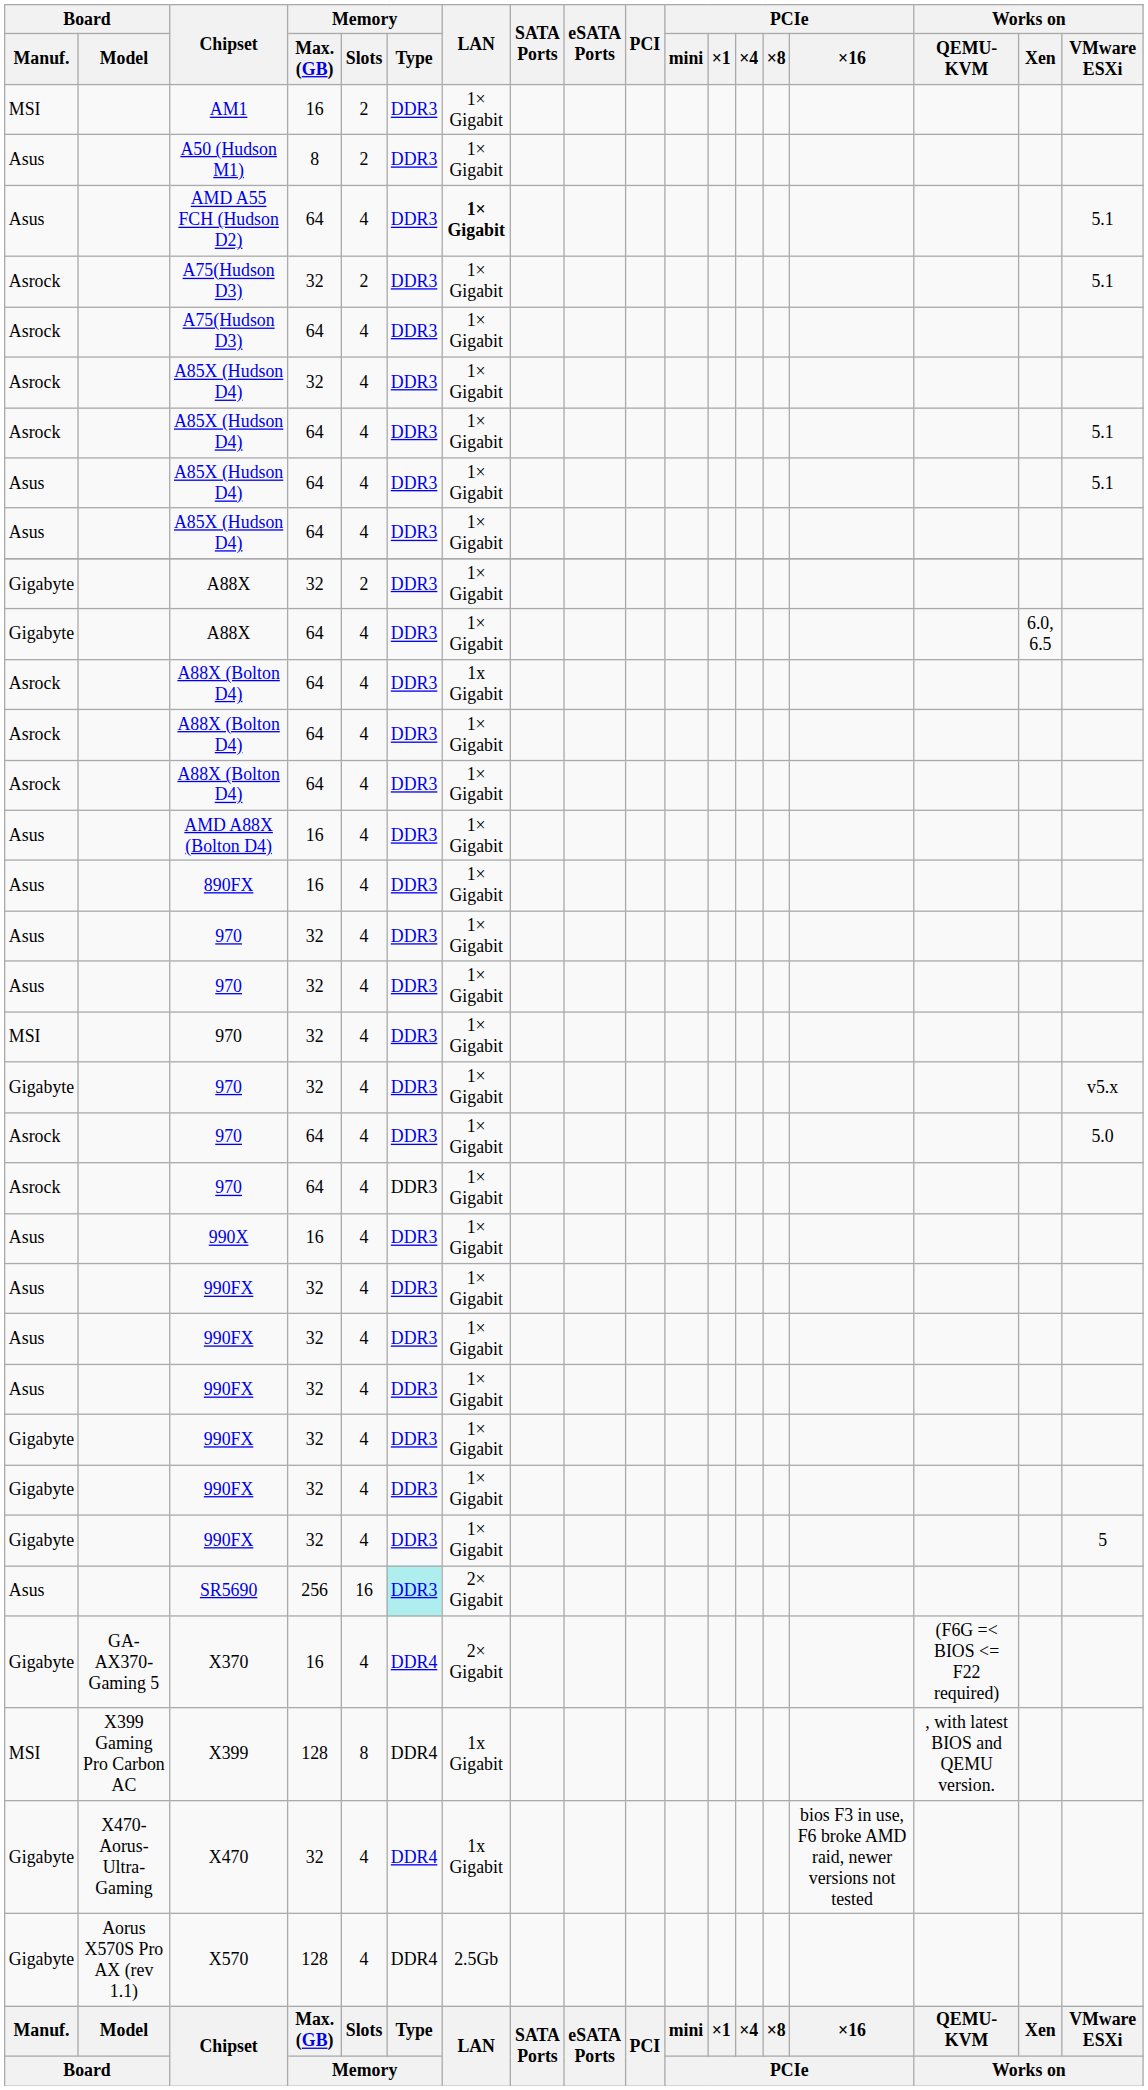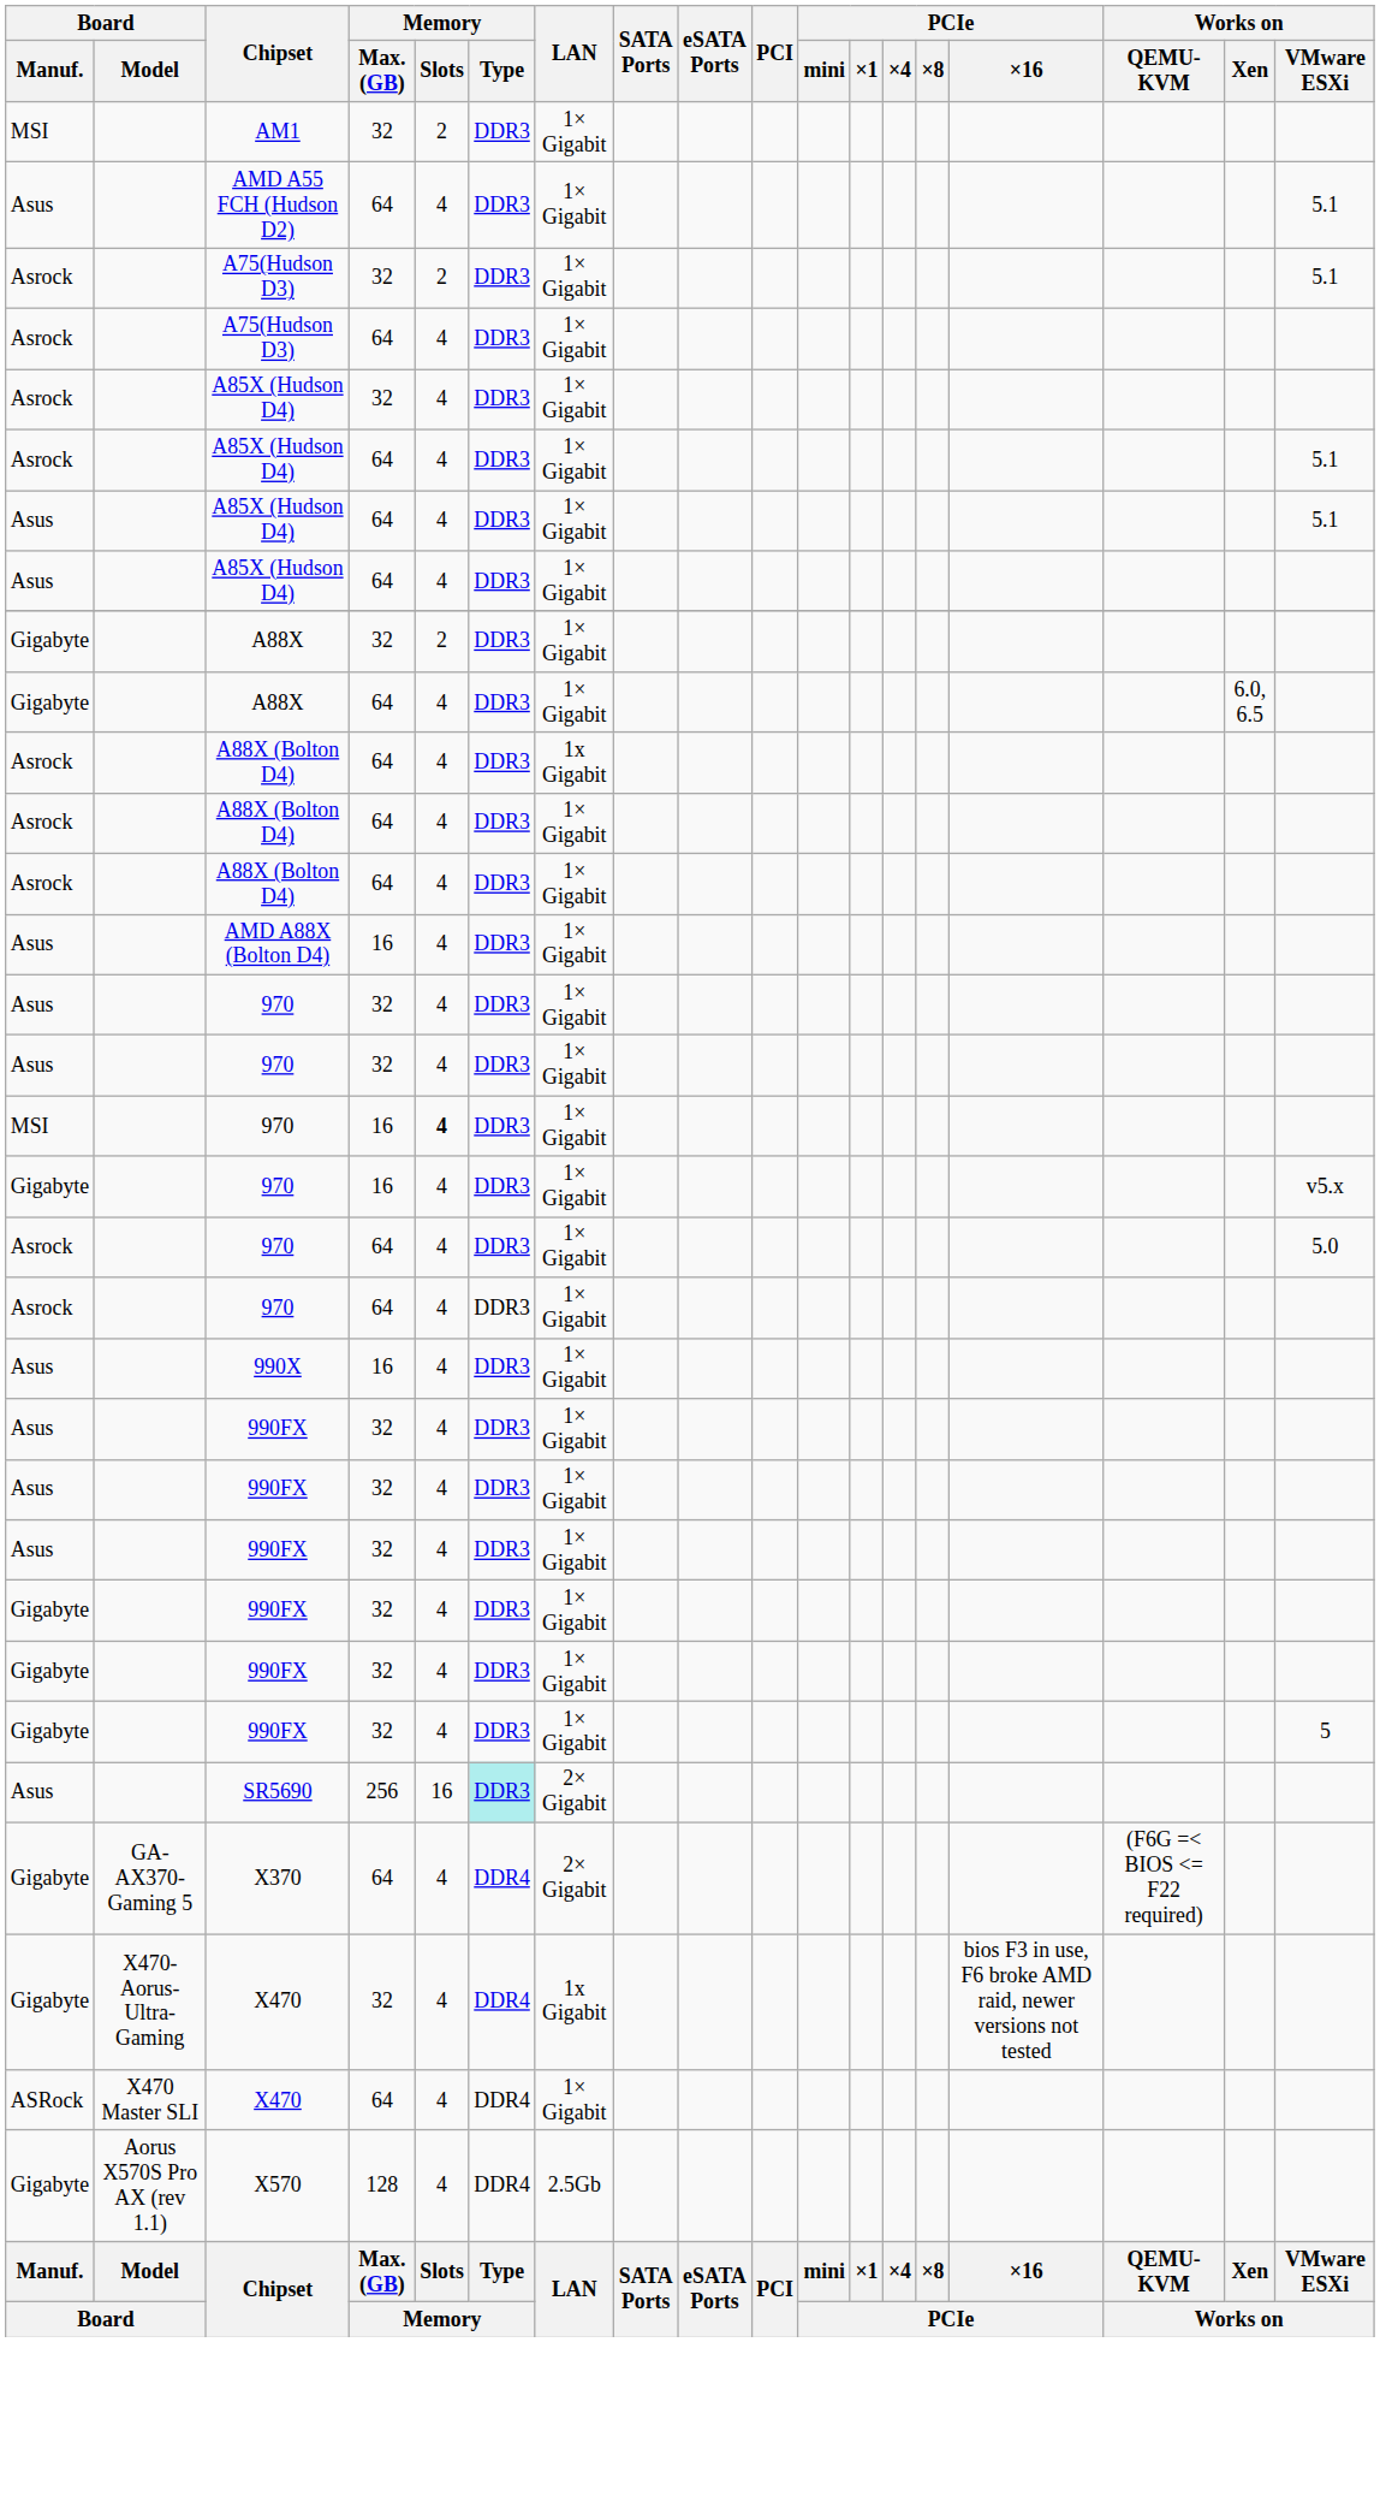AM1 | Memory / Max. (GB): 16 -> 32
- row: Asus | A50 (Hudson M1) | 8 | 2 | DDR3 | 1× Gigabit
AMD A55 FCH (Hudson D2) | LAN: bold -> normal
- row: Asus | 890FX | 16 | 4 | DDR3 | 1× Gigabit
MSI / 970 | Memory / Max. (GB): 32 -> 16
MSI / 970 | Memory / Slots: normal -> bold
Gigabyte / 970 | Memory / Max. (GB): 32 -> 16
X370 | Memory / Max. (GB): 16 -> 64
- row: MSI | X399 Gaming Pro Carbon AC | X399 | 128 | 8 | DDR4 | 1x Gigabit | , with latest BIOS and QEMU version.
+ row: ASRock | X470 Master SLI | X470 | 64 | 4 | DDR4 | 1× Gigabit
